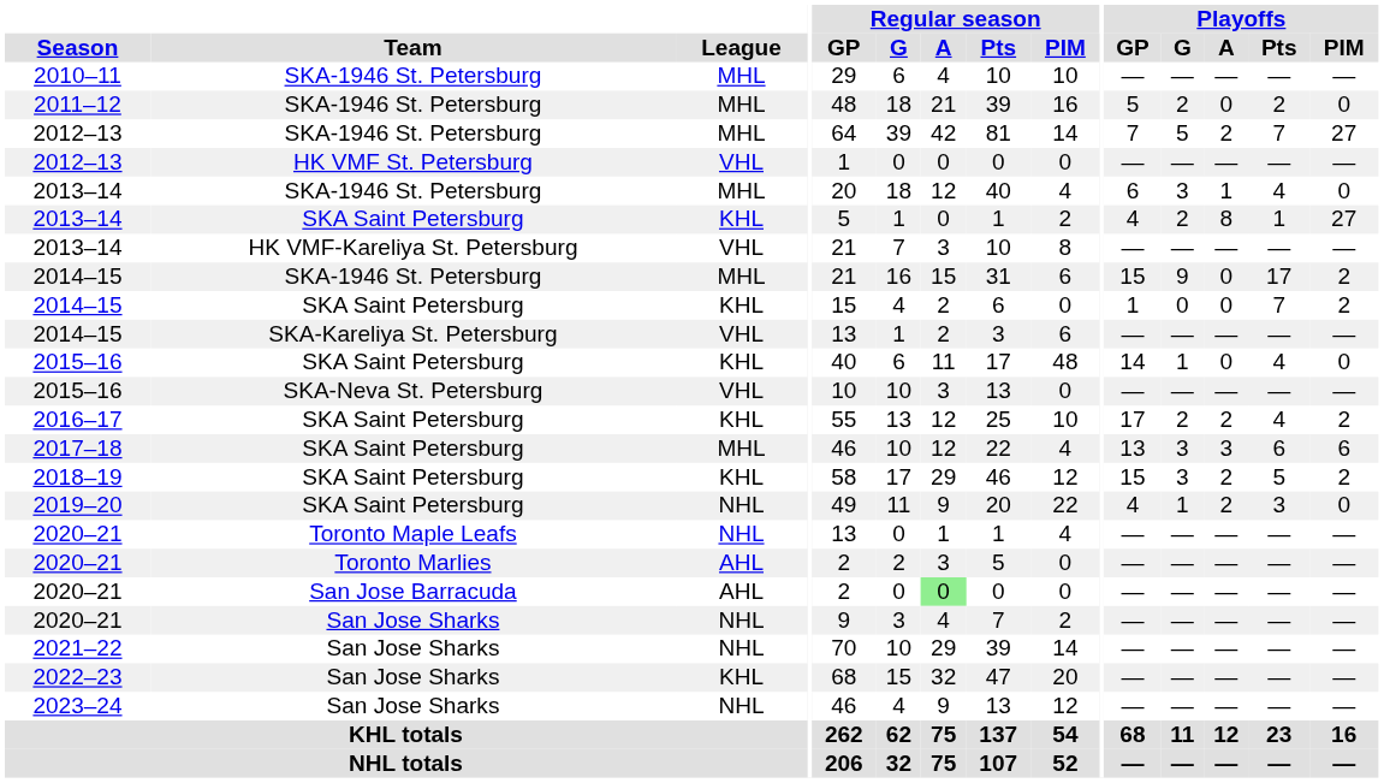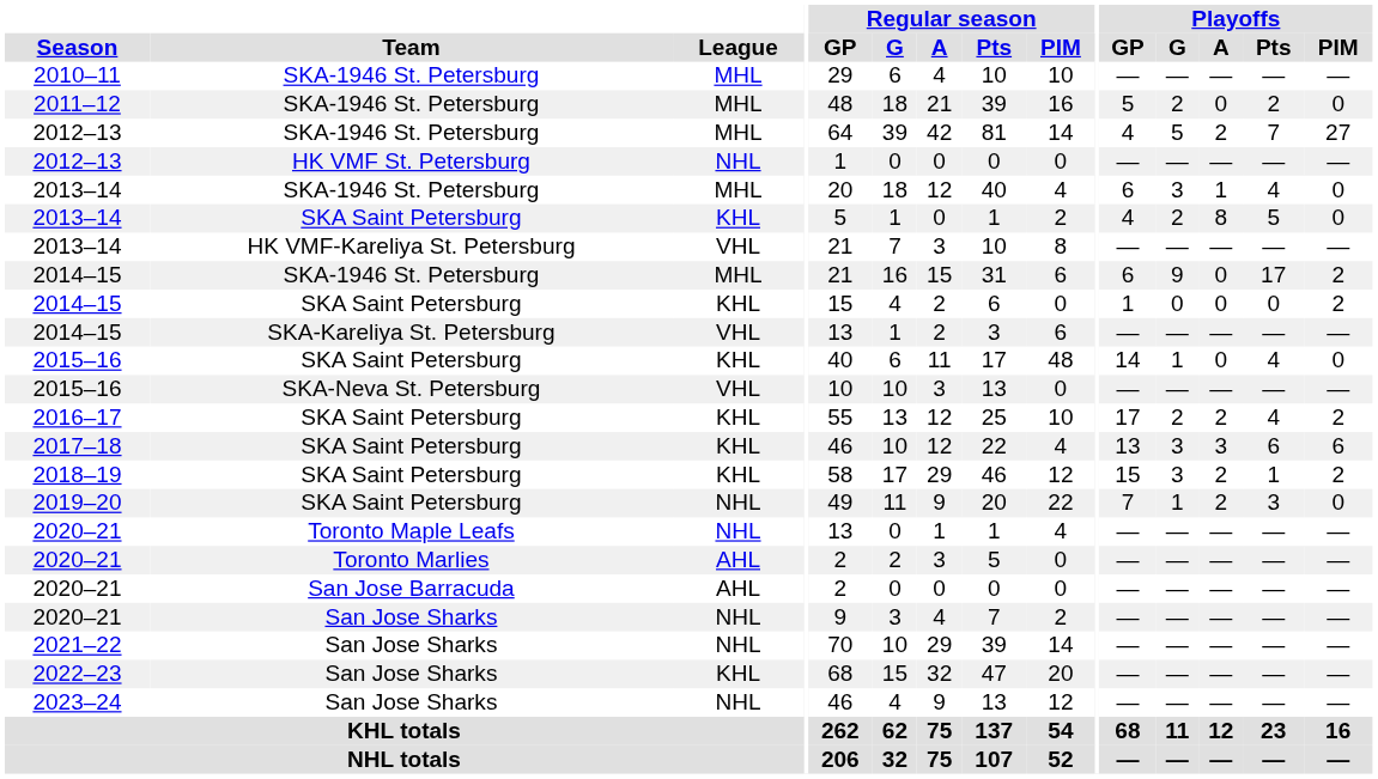2012–13 / SKA-1946 St. Petersburg | Playoffs / GP: 7 -> 4
2012–13 / HK VMF St. Petersburg | League: VHL -> NHL
2013–14 / SKA Saint Petersburg | Playoffs / Pts: 1 -> 5
2013–14 / SKA Saint Petersburg | Playoffs / PIM: 27 -> 0
2014–15 / SKA-1946 St. Petersburg | Playoffs / GP: 15 -> 6
2014–15 / SKA Saint Petersburg | Playoffs / Pts: 7 -> 0
2017–18 | League: MHL -> KHL
2018–19 | Playoffs / Pts: 5 -> 1
2019–20 | Playoffs / GP: 4 -> 7
2020–21 / San Jose Barracuda | Regular season / A: lightgreen background -> no background
